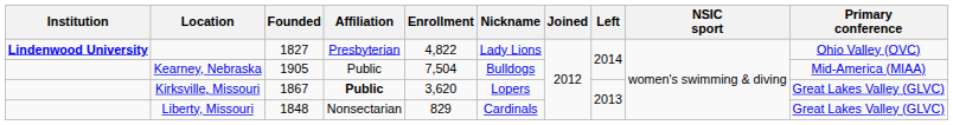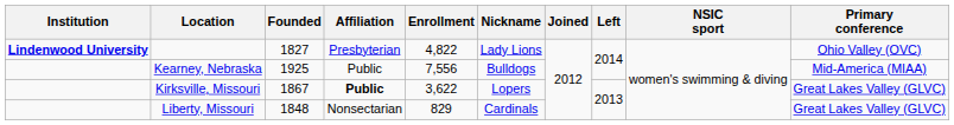Kearney, Nebraska | Founded: 1905 -> 1925
Kearney, Nebraska | Enrollment: 7,504 -> 7,556
Kirksville, Missouri | Enrollment: 3,620 -> 3,622
